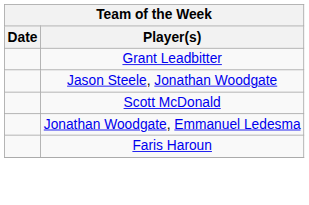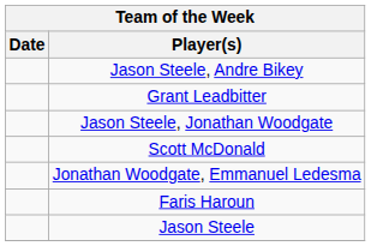+ row: Jason Steele, Andre Bikey
+ row: Jason Steele
